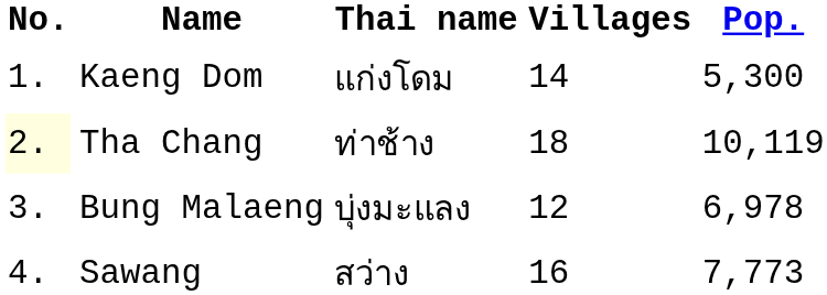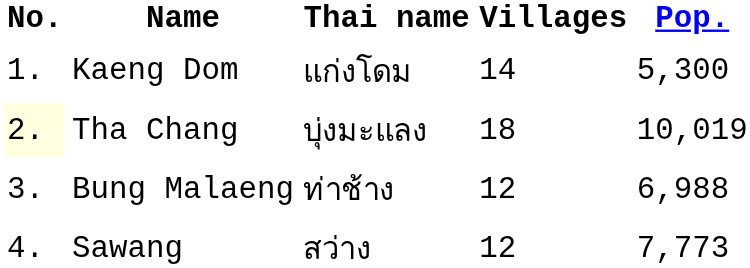Tha Chang | Thai name: ท่าช้าง -> บุ่งมะแลง
Tha Chang | Pop.: 10,119 -> 10,019
Bung Malaeng | Thai name: บุ่งมะแลง -> ท่าช้าง
Bung Malaeng | Pop.: 6,978 -> 6,988
Sawang | Villages: 16 -> 12
